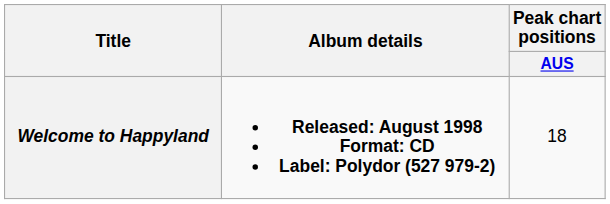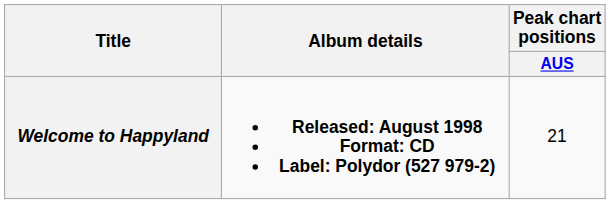Welcome to Happyland | Peak chart positions / AUS: 18 -> 21
